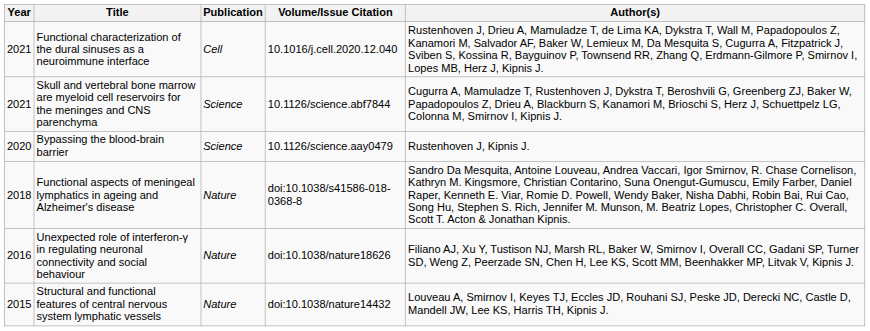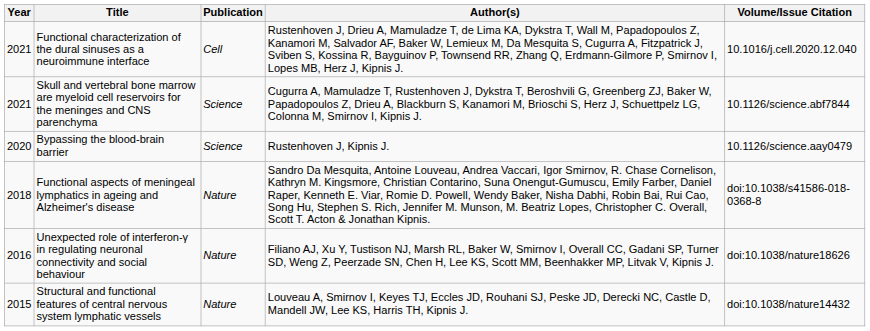columns swapped: Author(s) <-> Volume/Issue Citation
